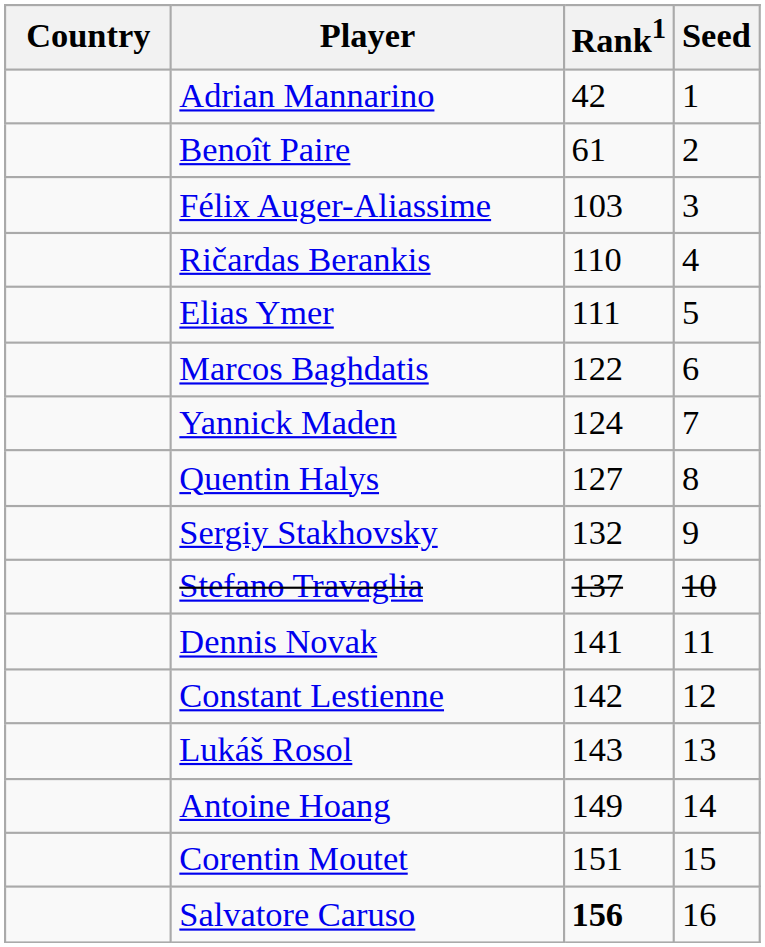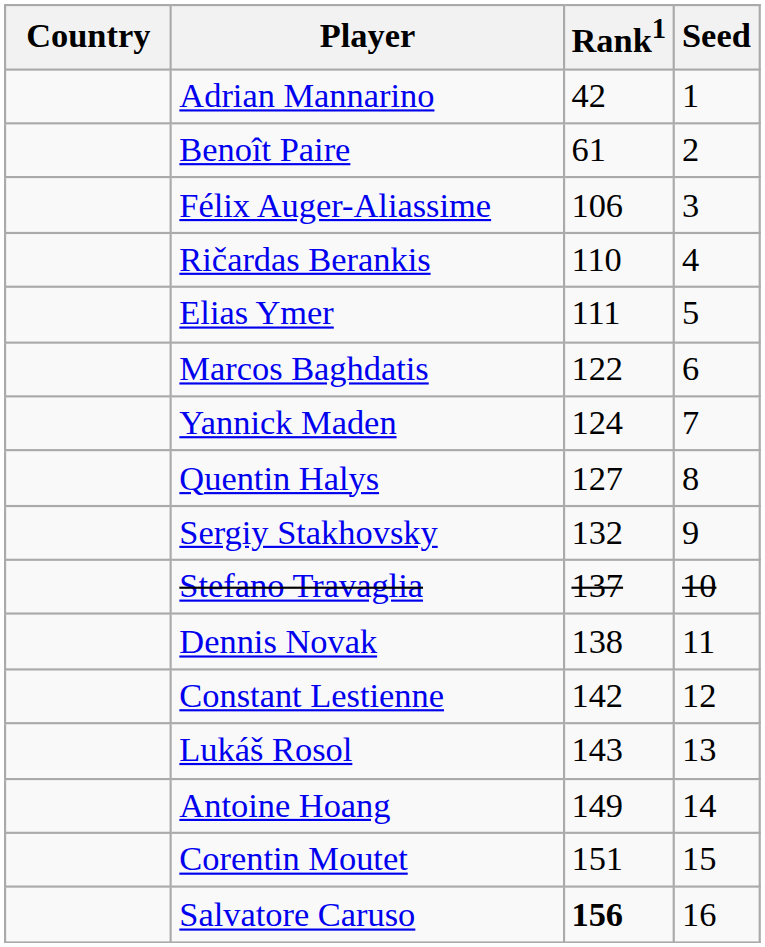Félix Auger-Aliassime | Rank1: 103 -> 106
Dennis Novak | Rank1: 141 -> 138
